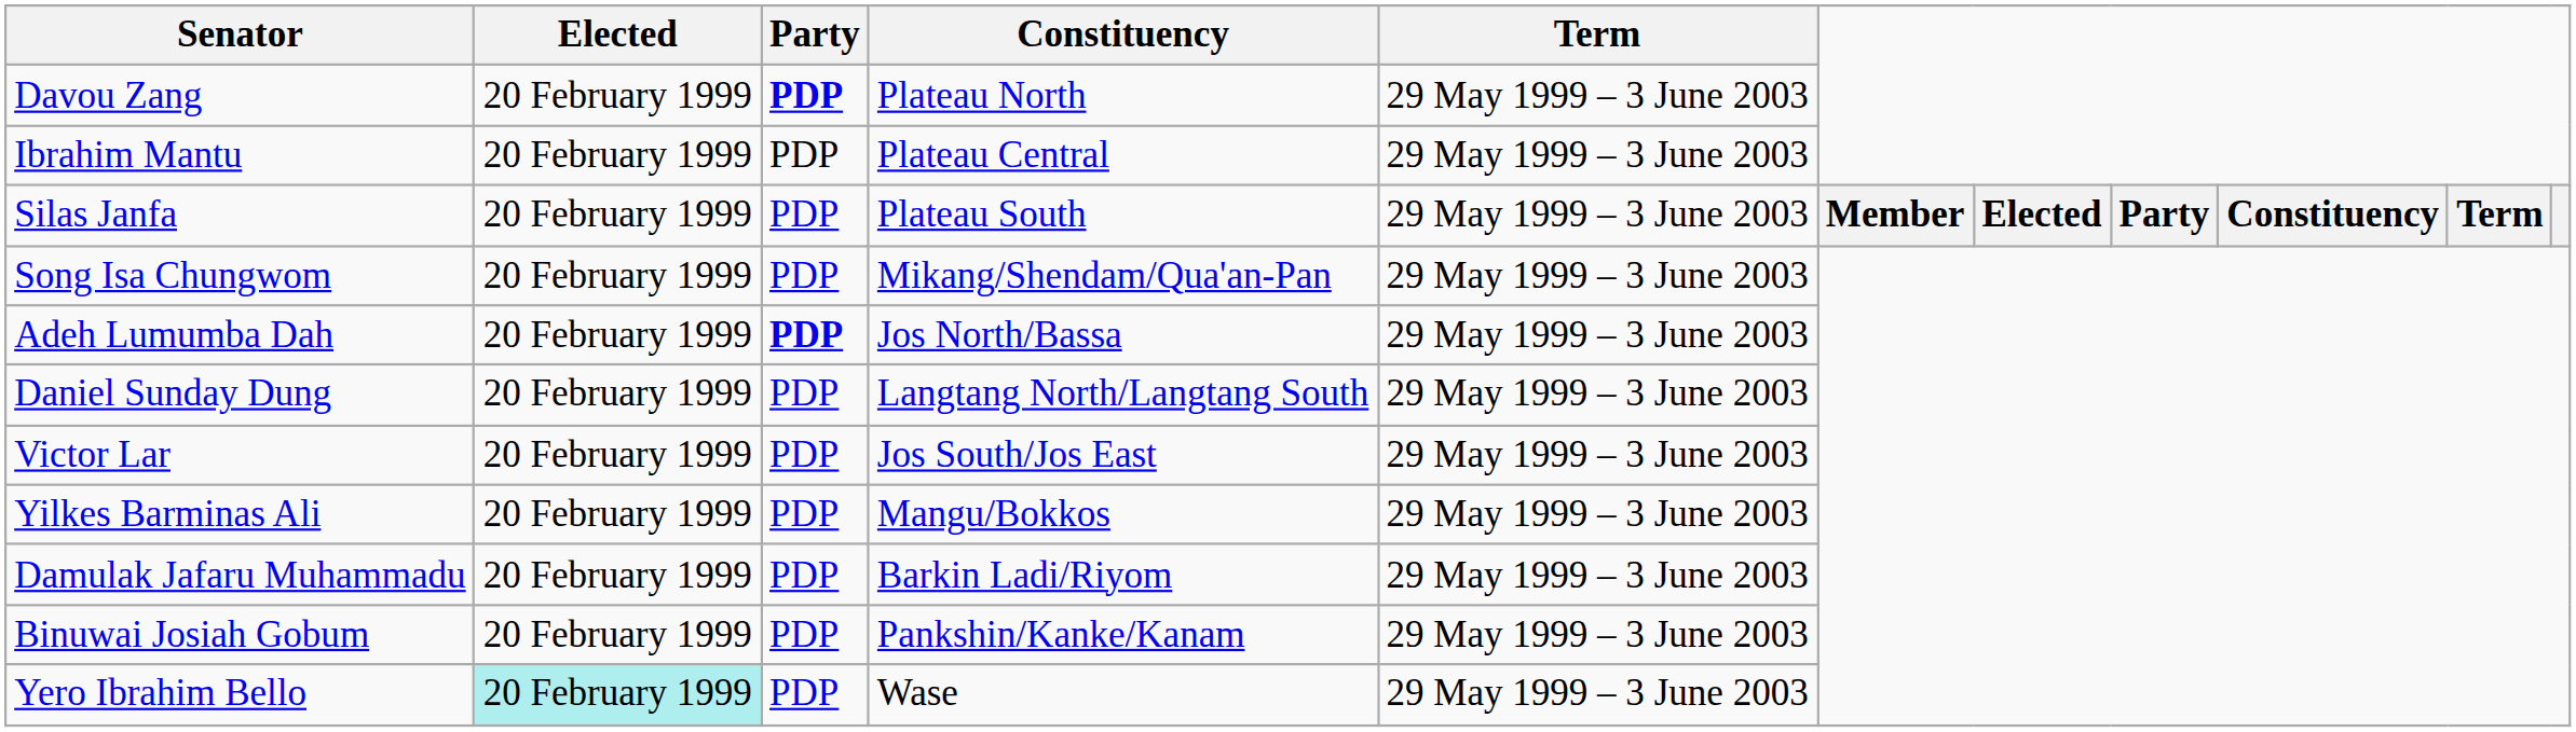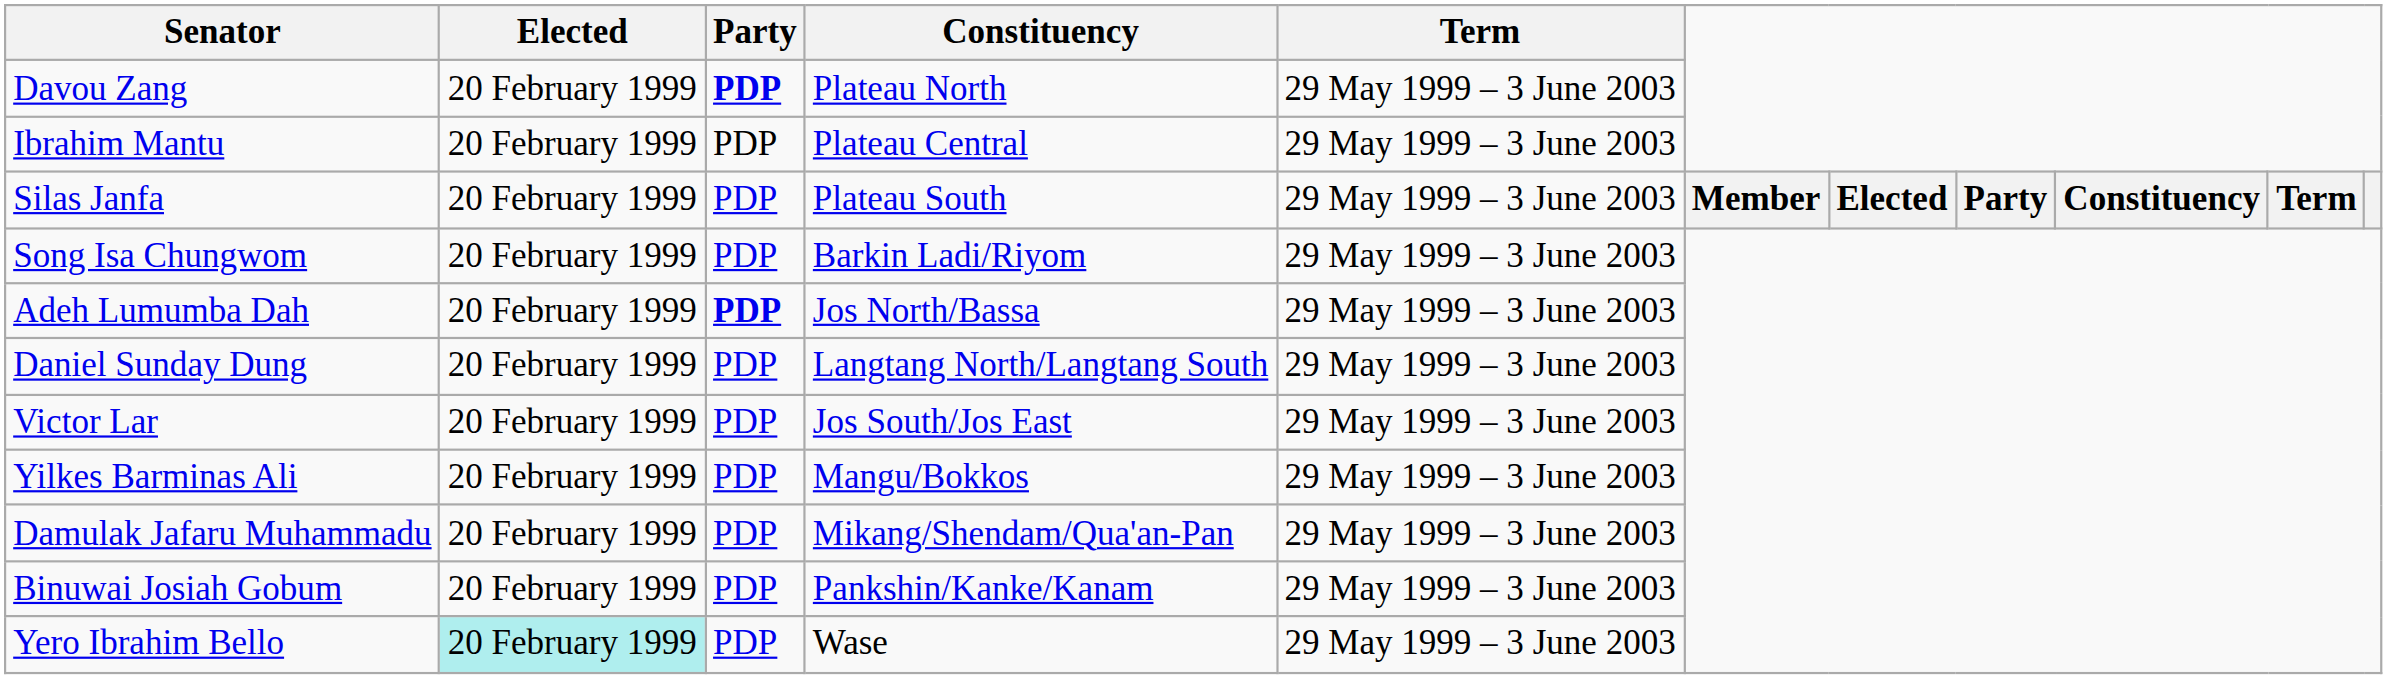Song Isa Chungwom | Constituency: Mikang/Shendam/Qua'an-Pan -> Barkin Ladi/Riyom
Damulak Jafaru Muhammadu | Constituency: Barkin Ladi/Riyom -> Mikang/Shendam/Qua'an-Pan
